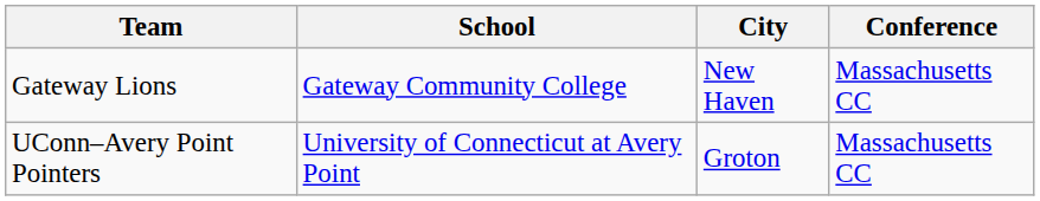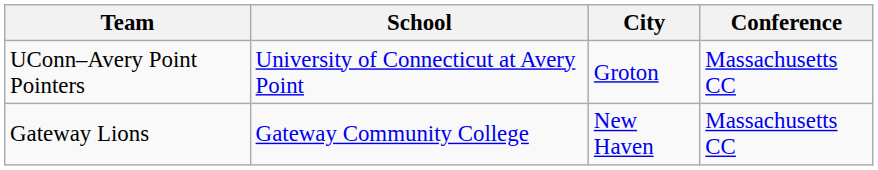rows swapped: Gateway Lions <-> UConn–Avery Point Pointers
